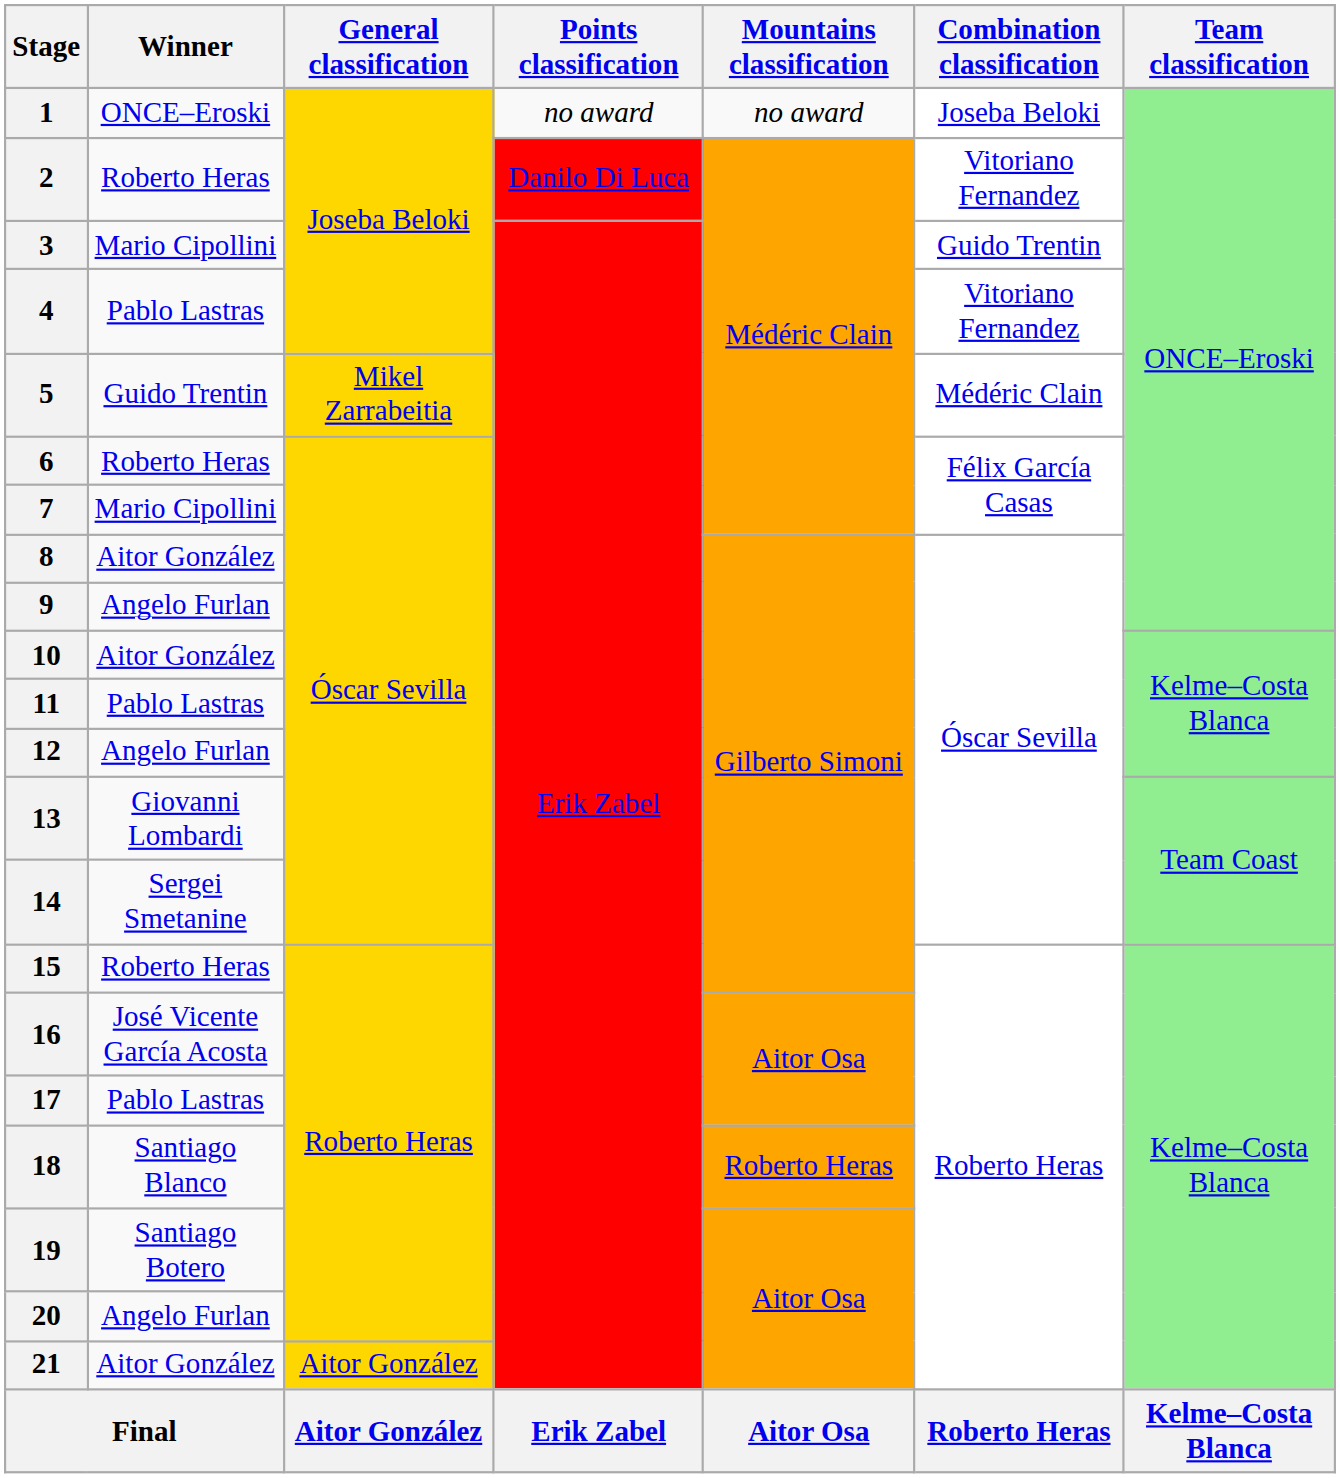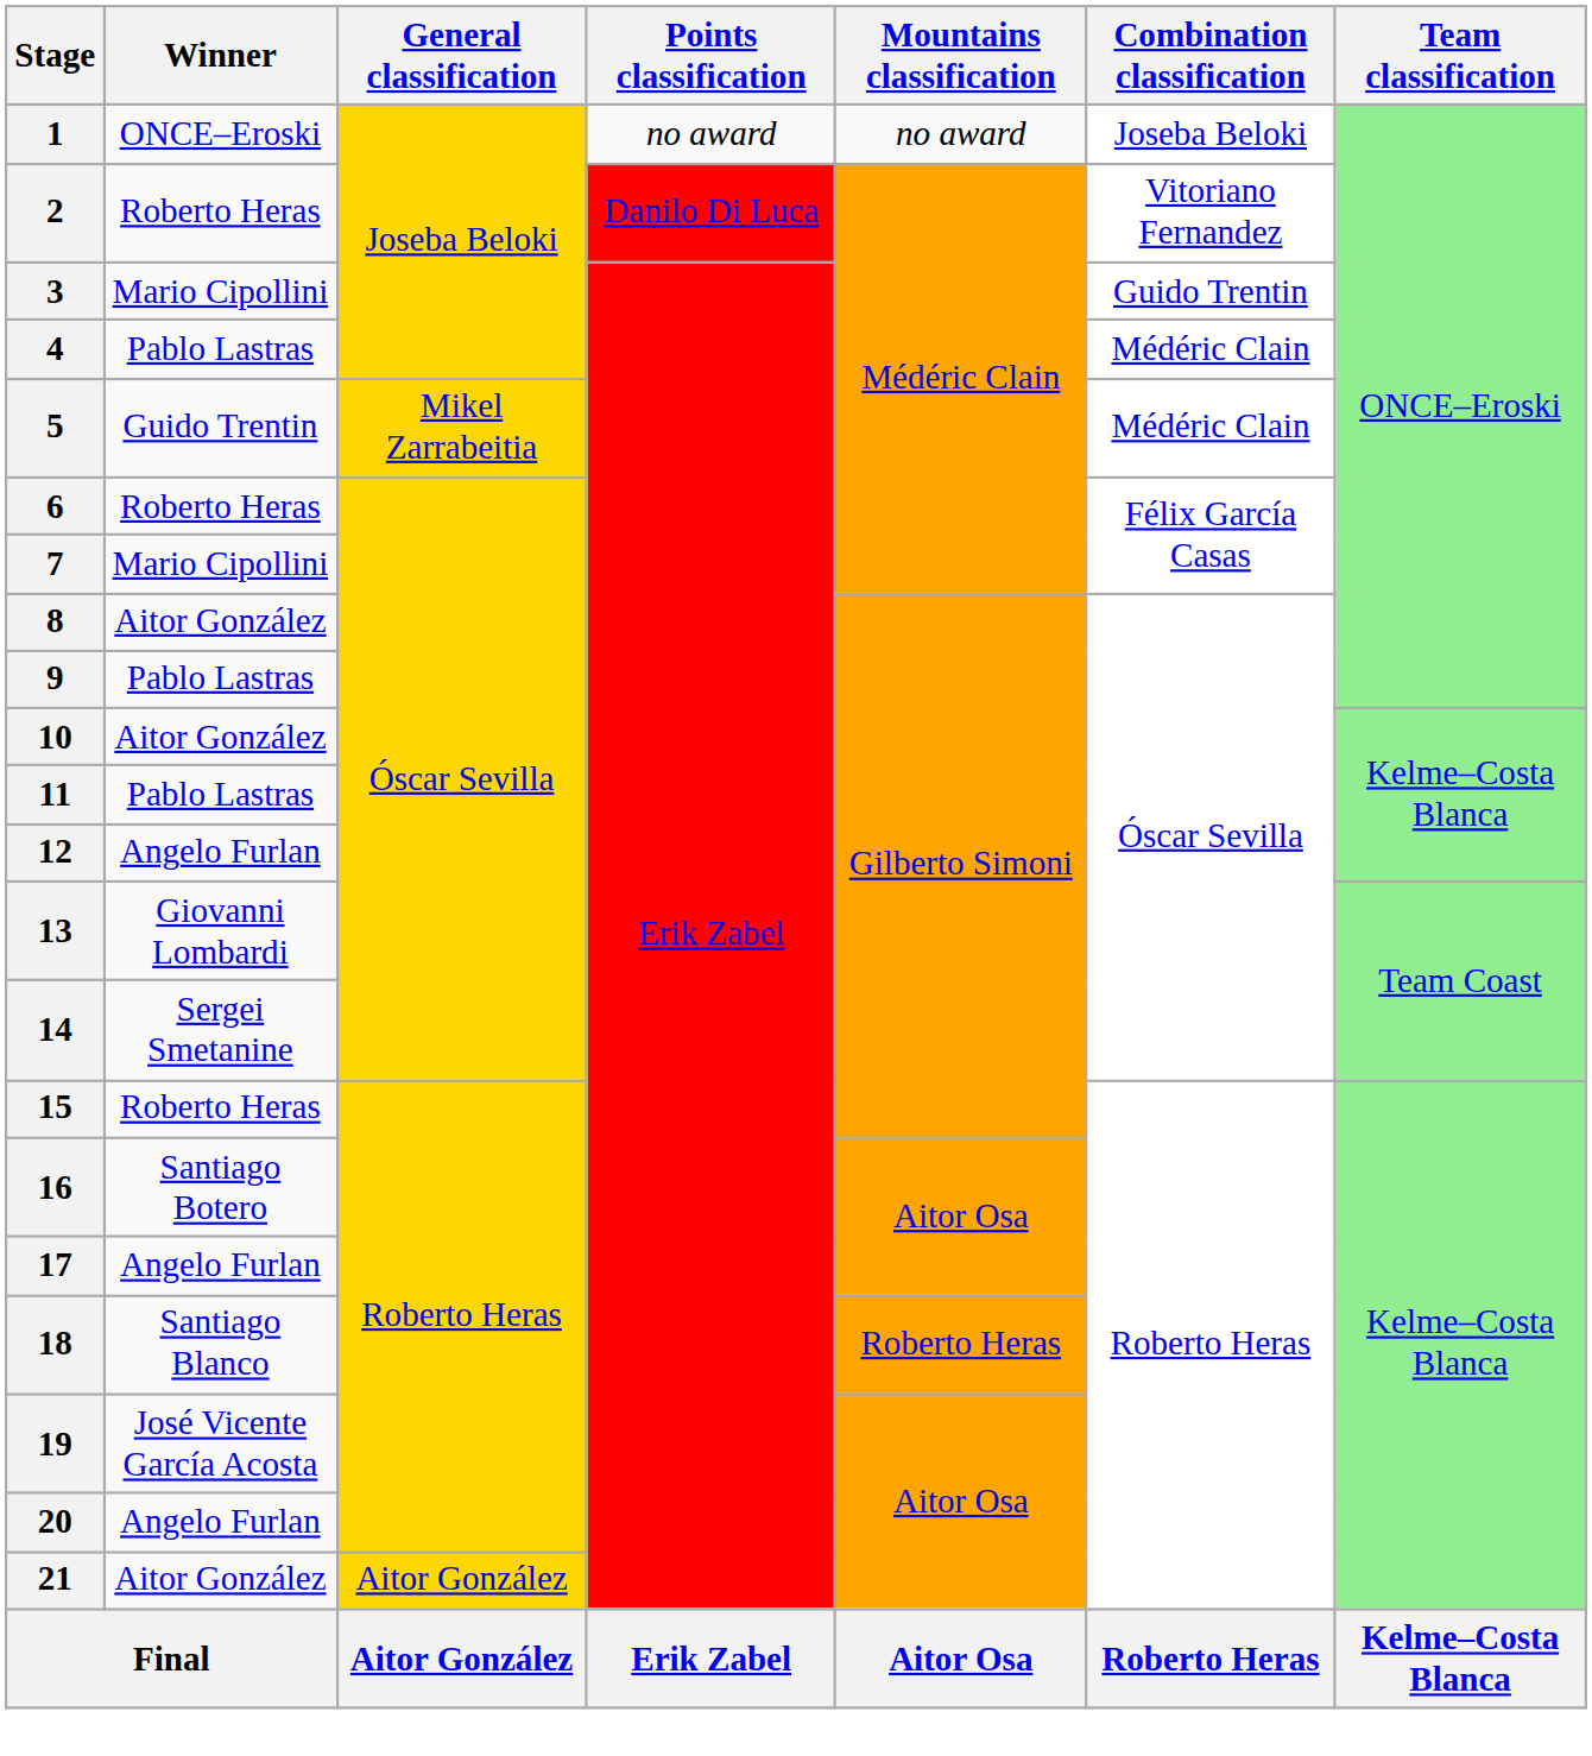4 | Combination classification: Vitoriano Fernandez -> Médéric Clain
9 | Winner: Angelo Furlan -> Pablo Lastras
16 | Winner: José Vicente García Acosta -> Santiago Botero
17 | Winner: Pablo Lastras -> Angelo Furlan
19 | Winner: Santiago Botero -> José Vicente García Acosta
